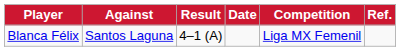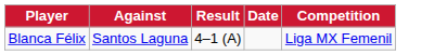- column: Ref.
